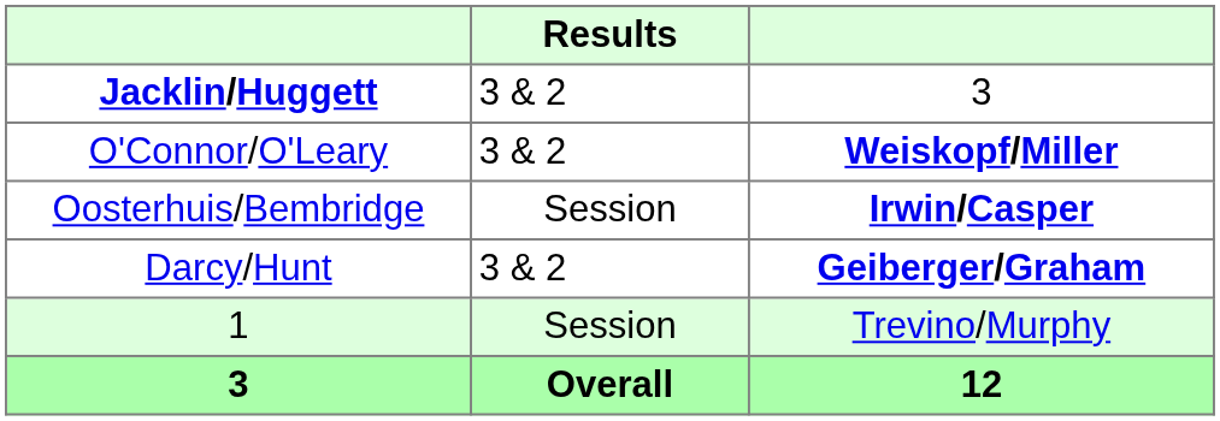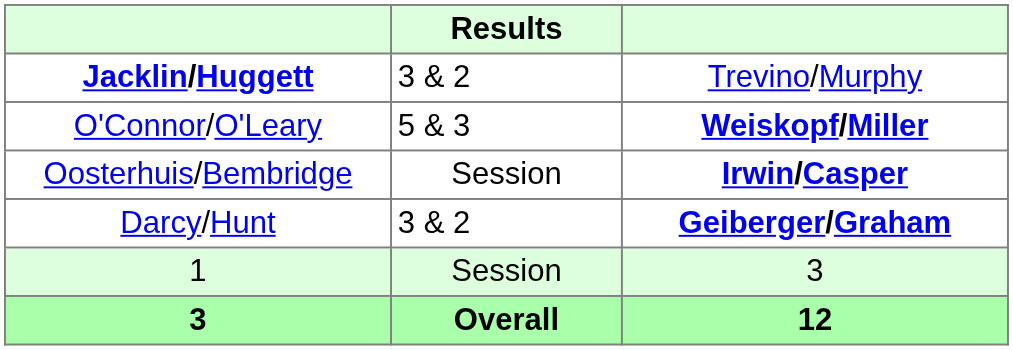Jacklin/Huggett | column 3: 3 -> Trevino/Murphy
O'Connor/O'Leary | Results: 3 & 2 -> 5 & 3
1 | column 3: Trevino/Murphy -> 3
